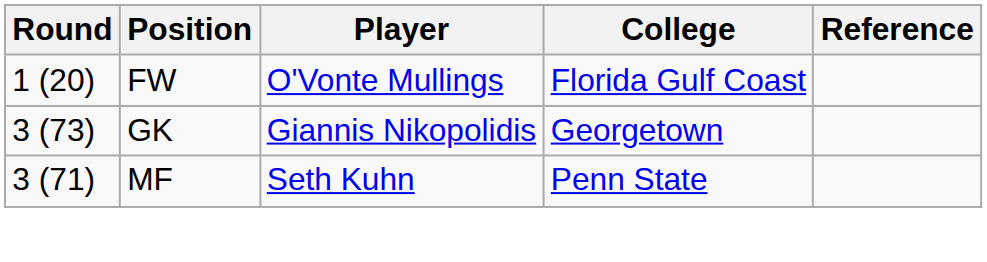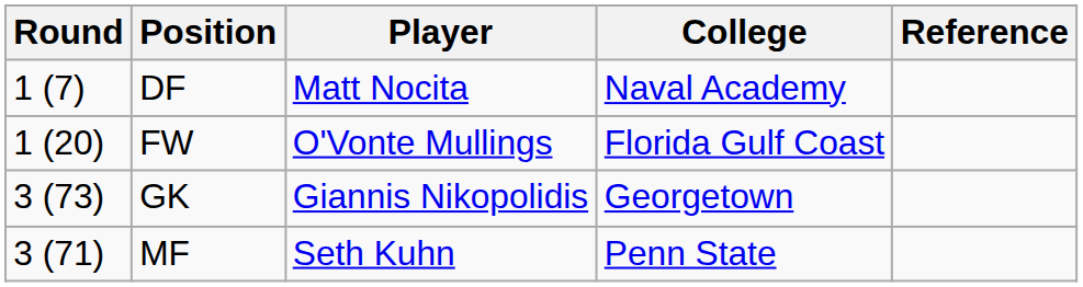+ row: 1 (7) | DF | Matt Nocita | Naval Academy
